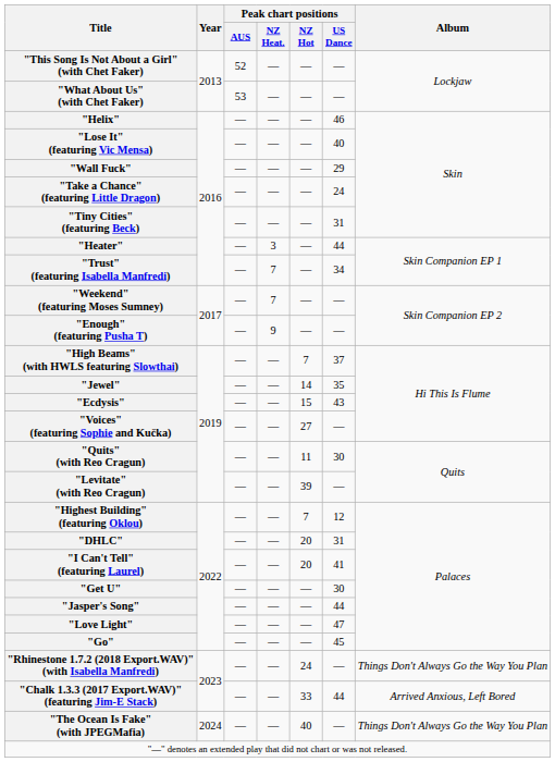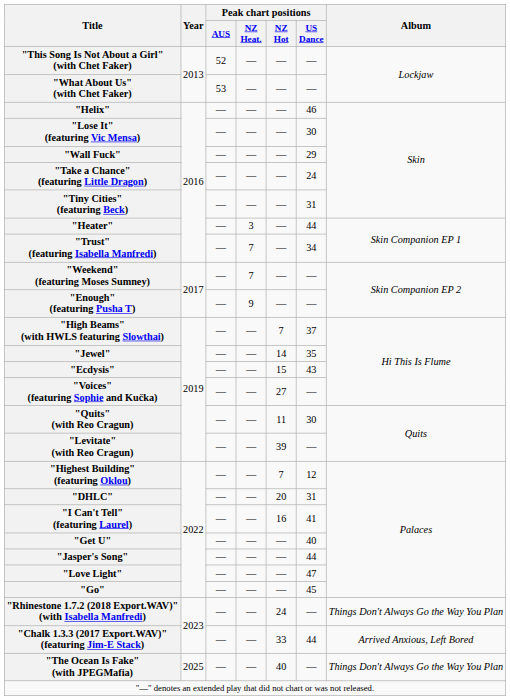"Lose It" (featuring Vic Mensa) | Peak chart positions / US Dance: 40 -> 30
"I Can't Tell" (featuring Laurel) | Peak chart positions / NZ Hot: 20 -> 16
"Get U" | Peak chart positions / US Dance: 30 -> 40
"The Ocean Is Fake" (with JPEGMafia) | Year: 2024 -> 2025
